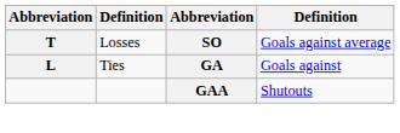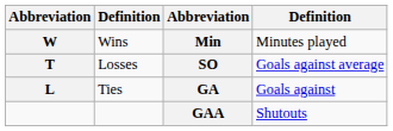+ row: W | Wins | Min | Minutes played
